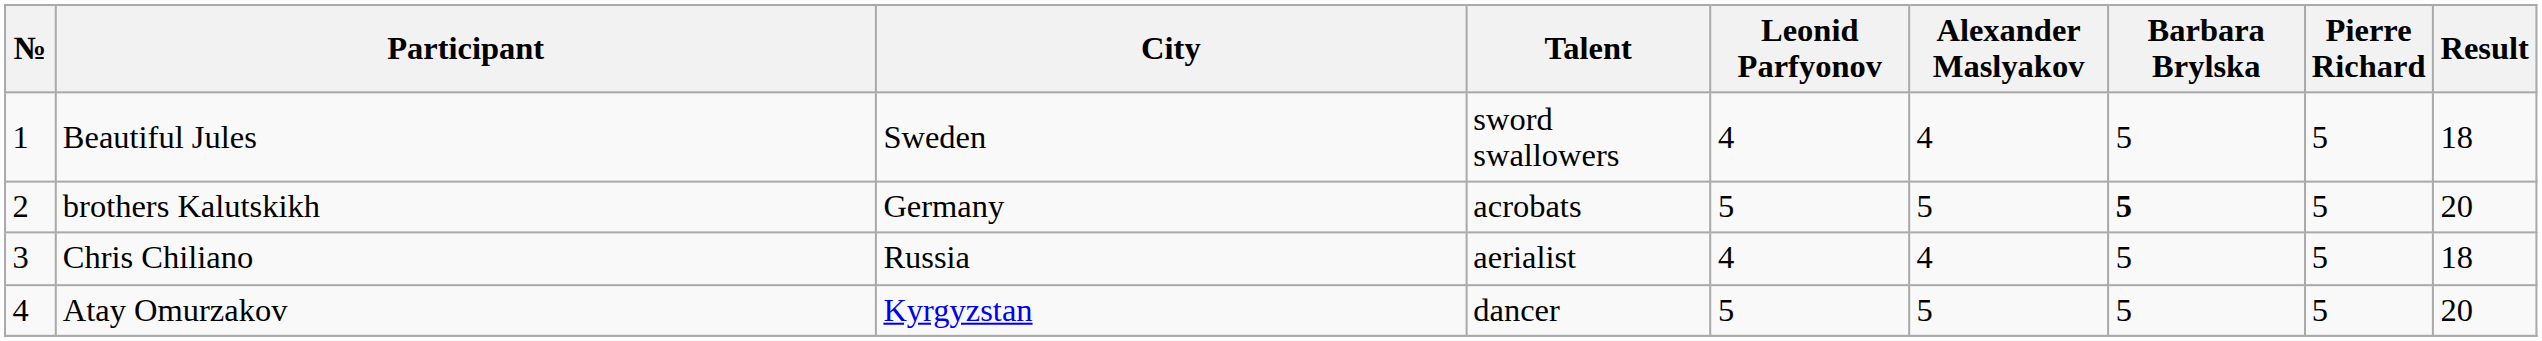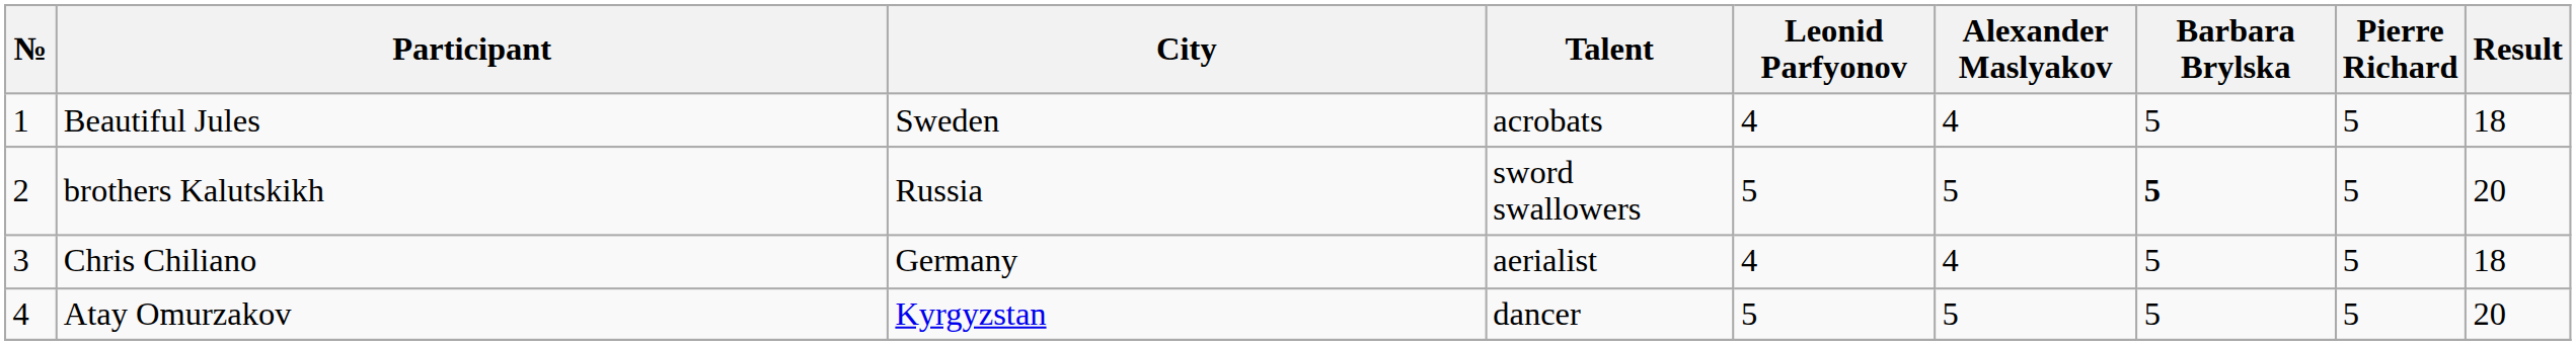Beautiful Jules | Talent: sword swallowers -> acrobats
brothers Kalutskikh | City: Germany -> Russia
brothers Kalutskikh | Talent: acrobats -> sword swallowers
Chris Chiliano | City: Russia -> Germany
